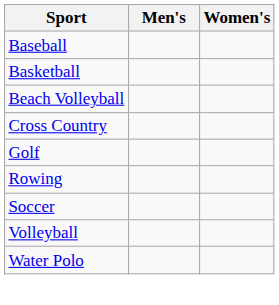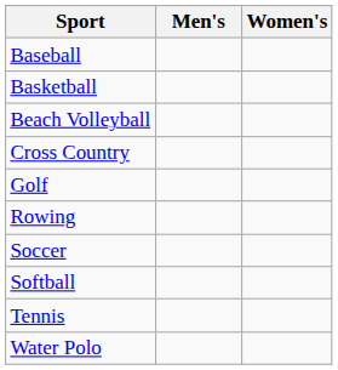+ row: Softball
+ row: Tennis
- row: Volleyball
